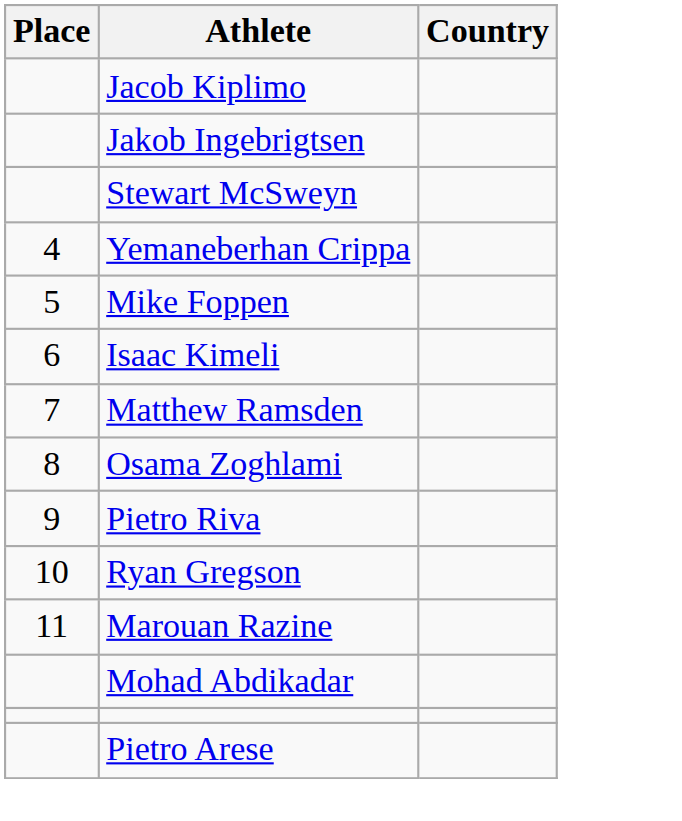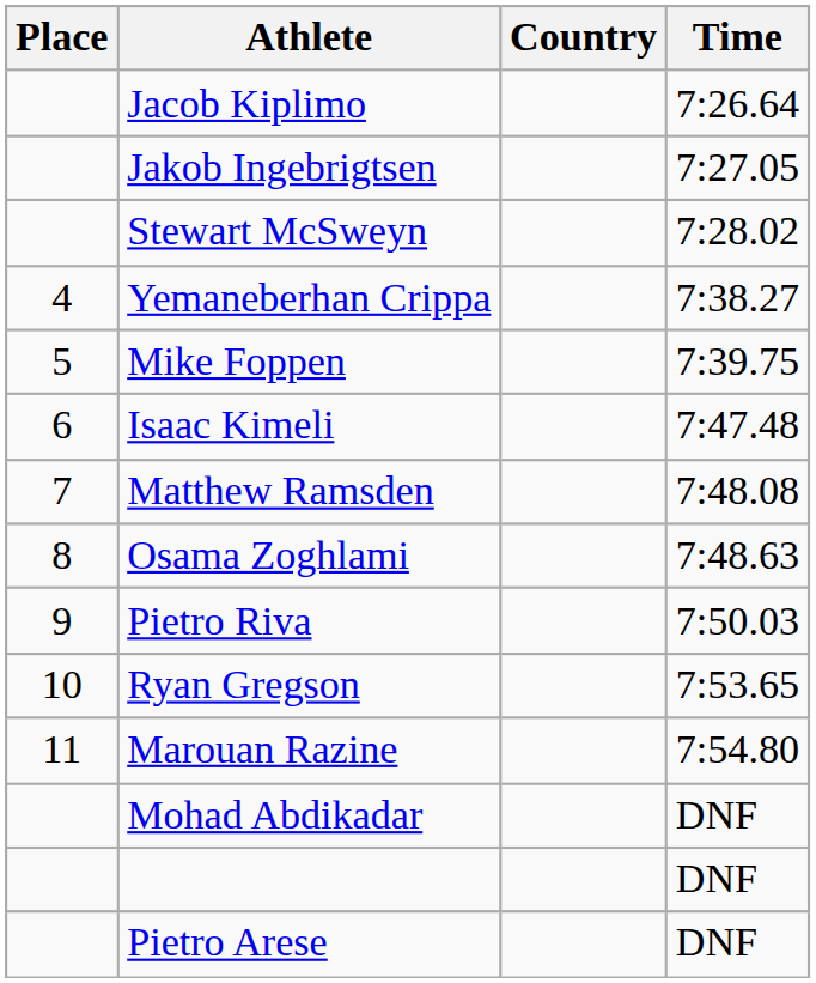+ column: Time | 7:26.64 | 7:27.05 | 7:28.02 | 7:38.27 | 7:39.75 | 7:47.48 | 7:48.08 | 7:48.63 | 7:50.03 | 7:53.65 | 7:54.80 | DNF | DNF | DNF
